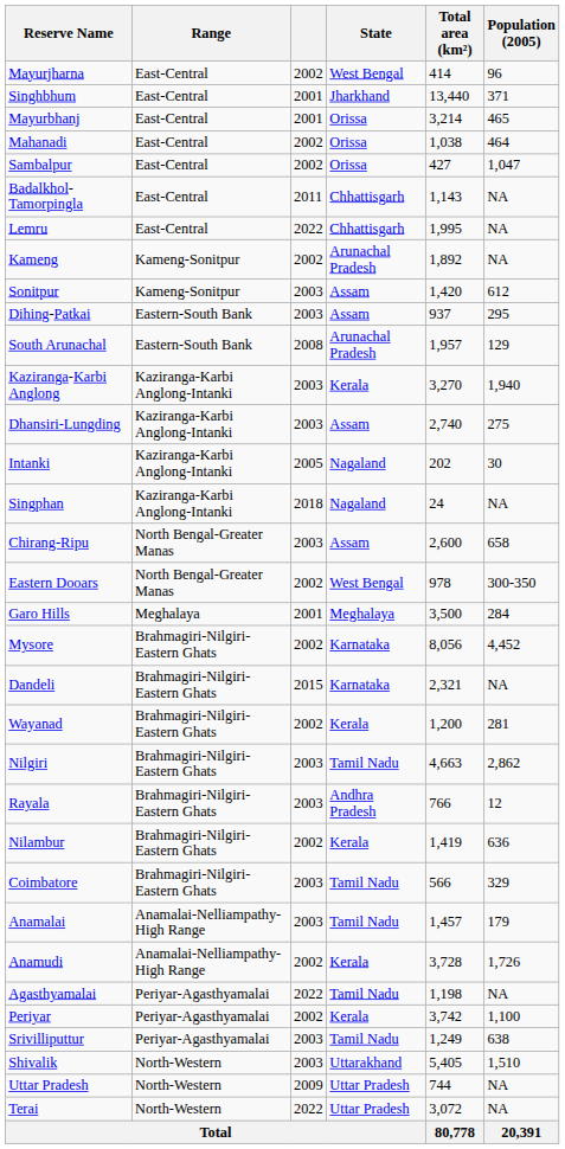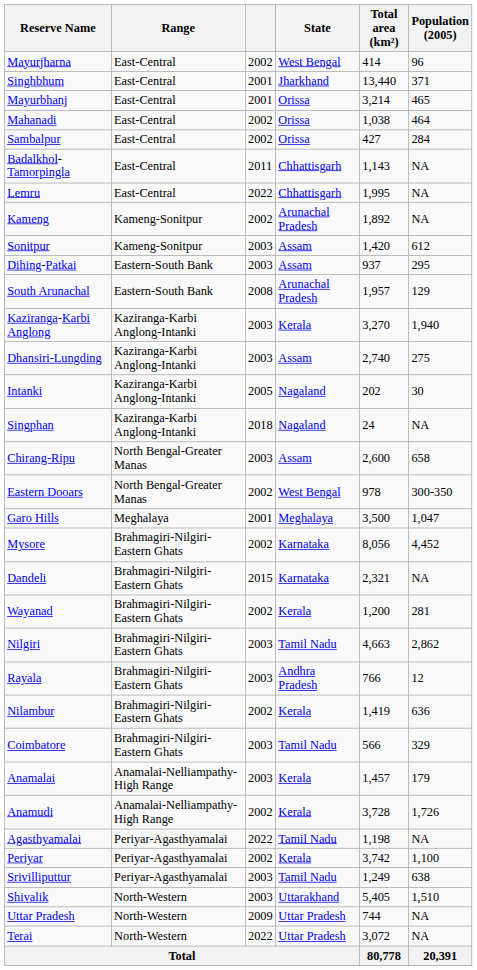Sambalpur | Population (2005): 1,047 -> 284
Garo Hills | Population (2005): 284 -> 1,047
Anamalai | State: Tamil Nadu -> Kerala
